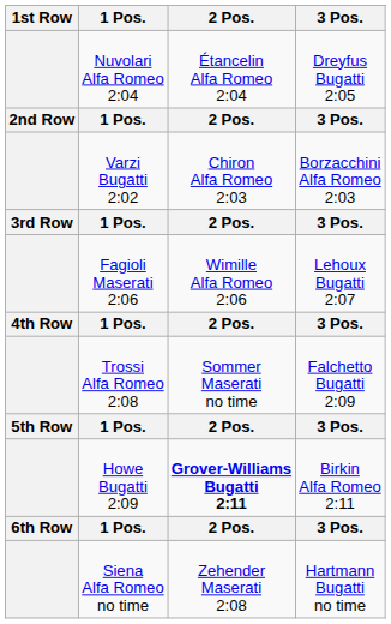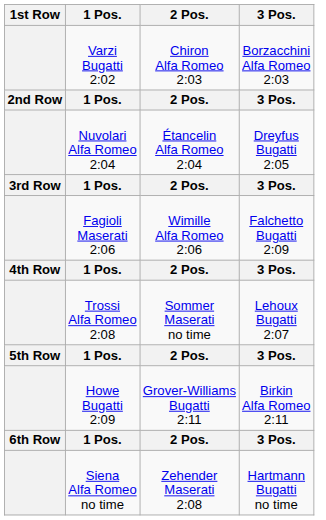rows swapped: Varzi Bugatti 2:02 <-> Nuvolari Alfa Romeo 2:04
Fagioli Maserati 2:06 | 3 Pos.: Lehoux Bugatti 2:07 -> Falchetto Bugatti 2:09
Trossi Alfa Romeo 2:08 | 3 Pos.: Falchetto Bugatti 2:09 -> Lehoux Bugatti 2:07
Howe Bugatti 2:09 | 2 Pos.: bold -> normal
